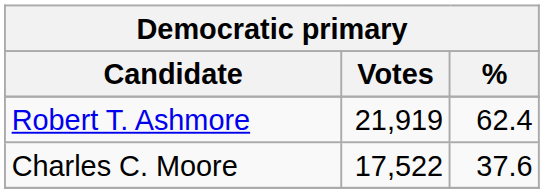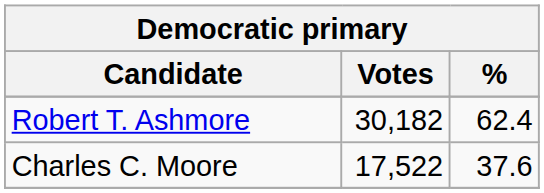Robert T. Ashmore | Votes: 21,919 -> 30,182
